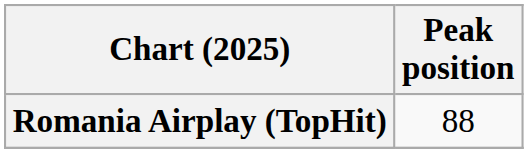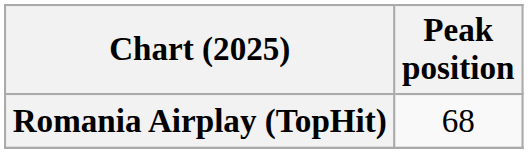Romania Airplay (TopHit) | Peak position: 88 -> 68
